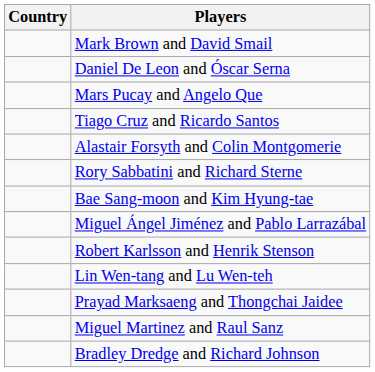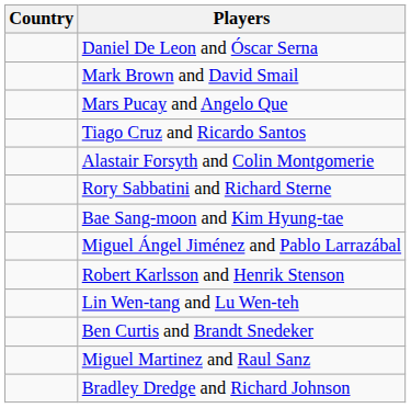rows swapped: Daniel De Leon and Óscar Serna <-> Mark Brown and David Smail
- row: Prayad Marksaeng and Thongchai Jaidee
+ row: Ben Curtis and Brandt Snedeker
